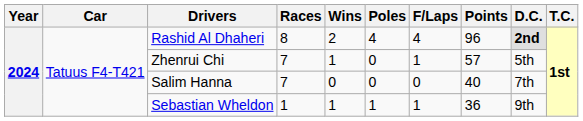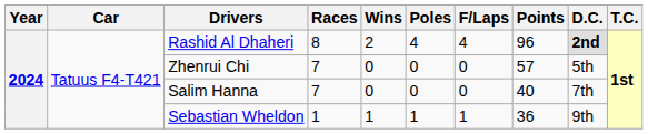Zhenrui Chi | Wins: 1 -> 0
Zhenrui Chi | F/Laps: 1 -> 0
